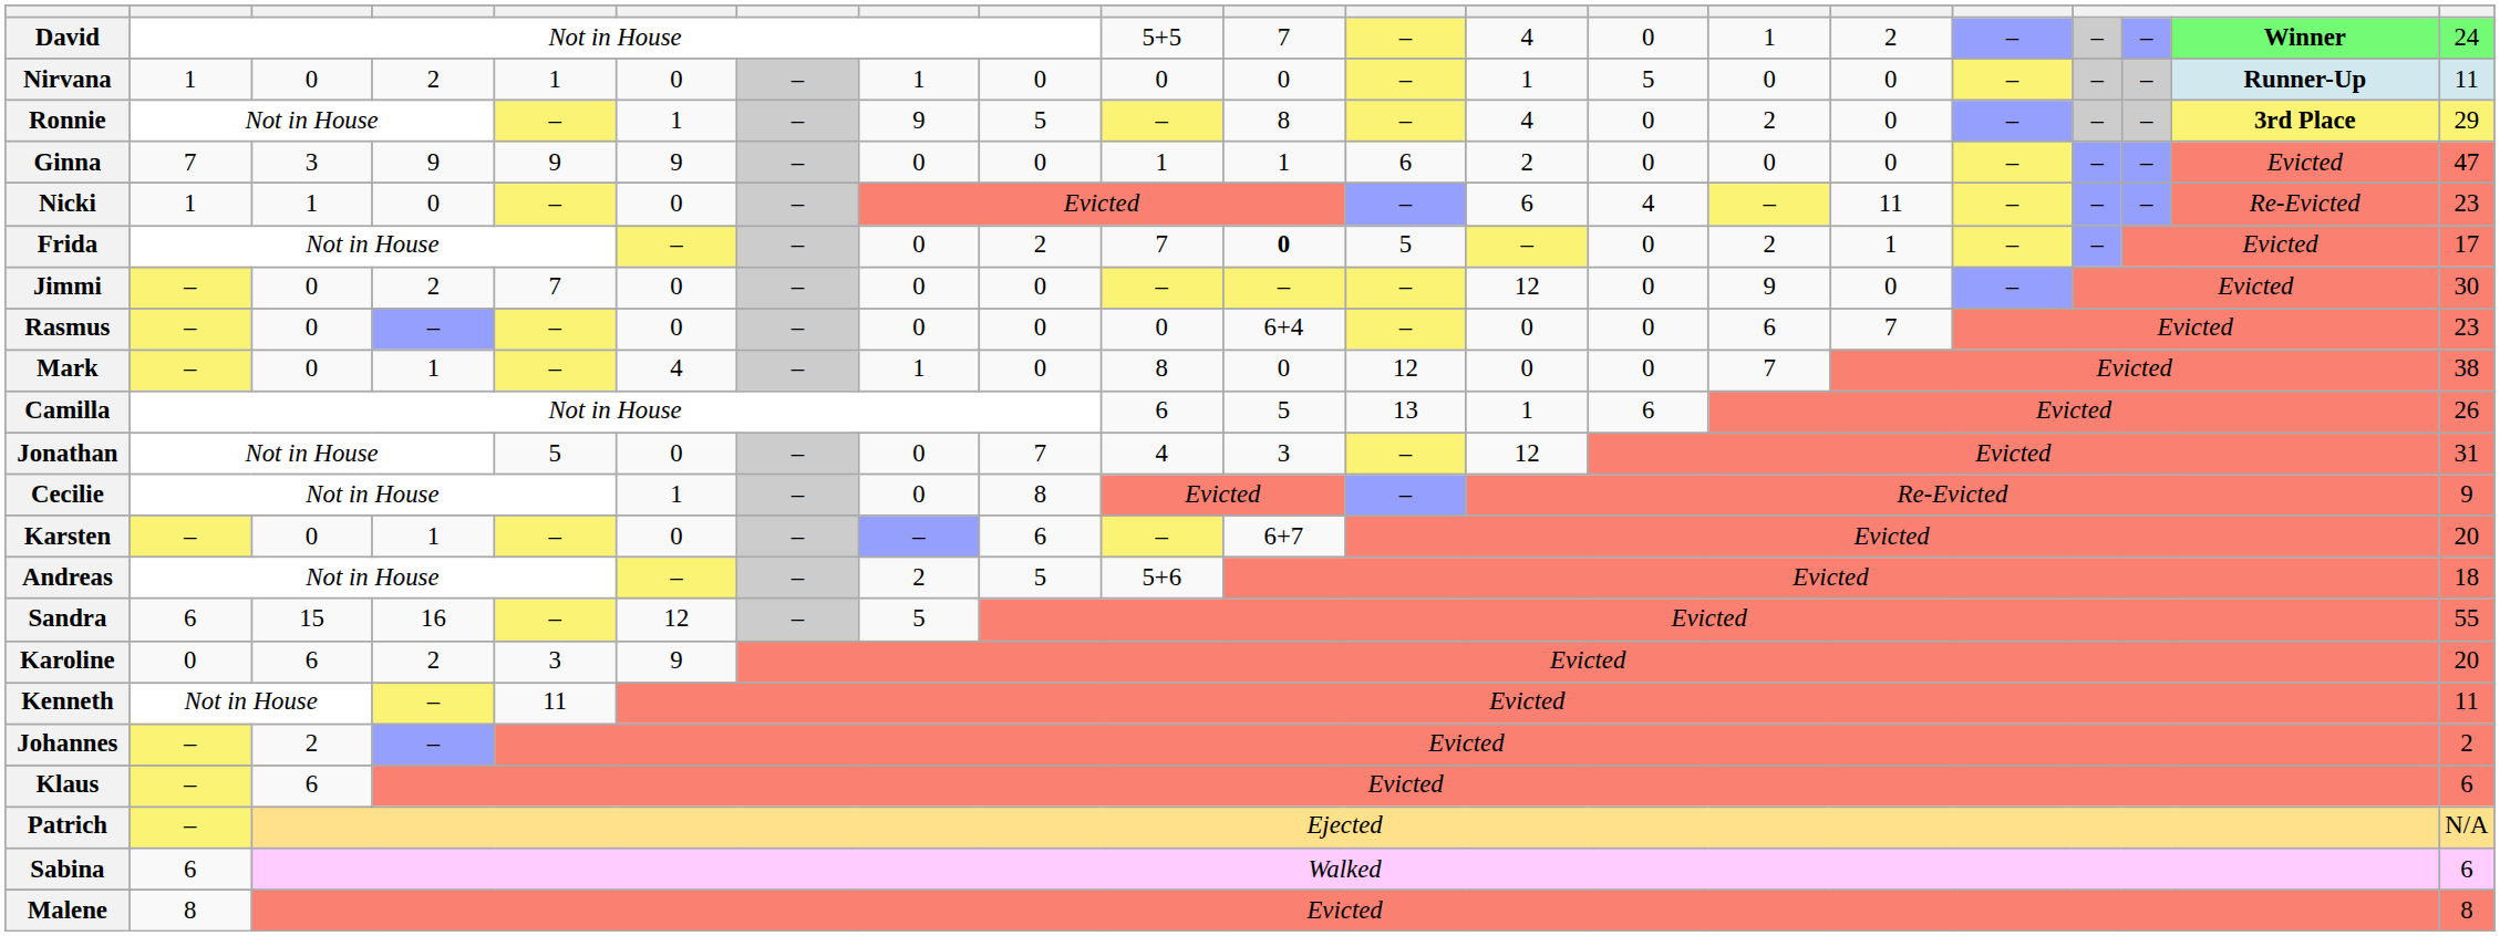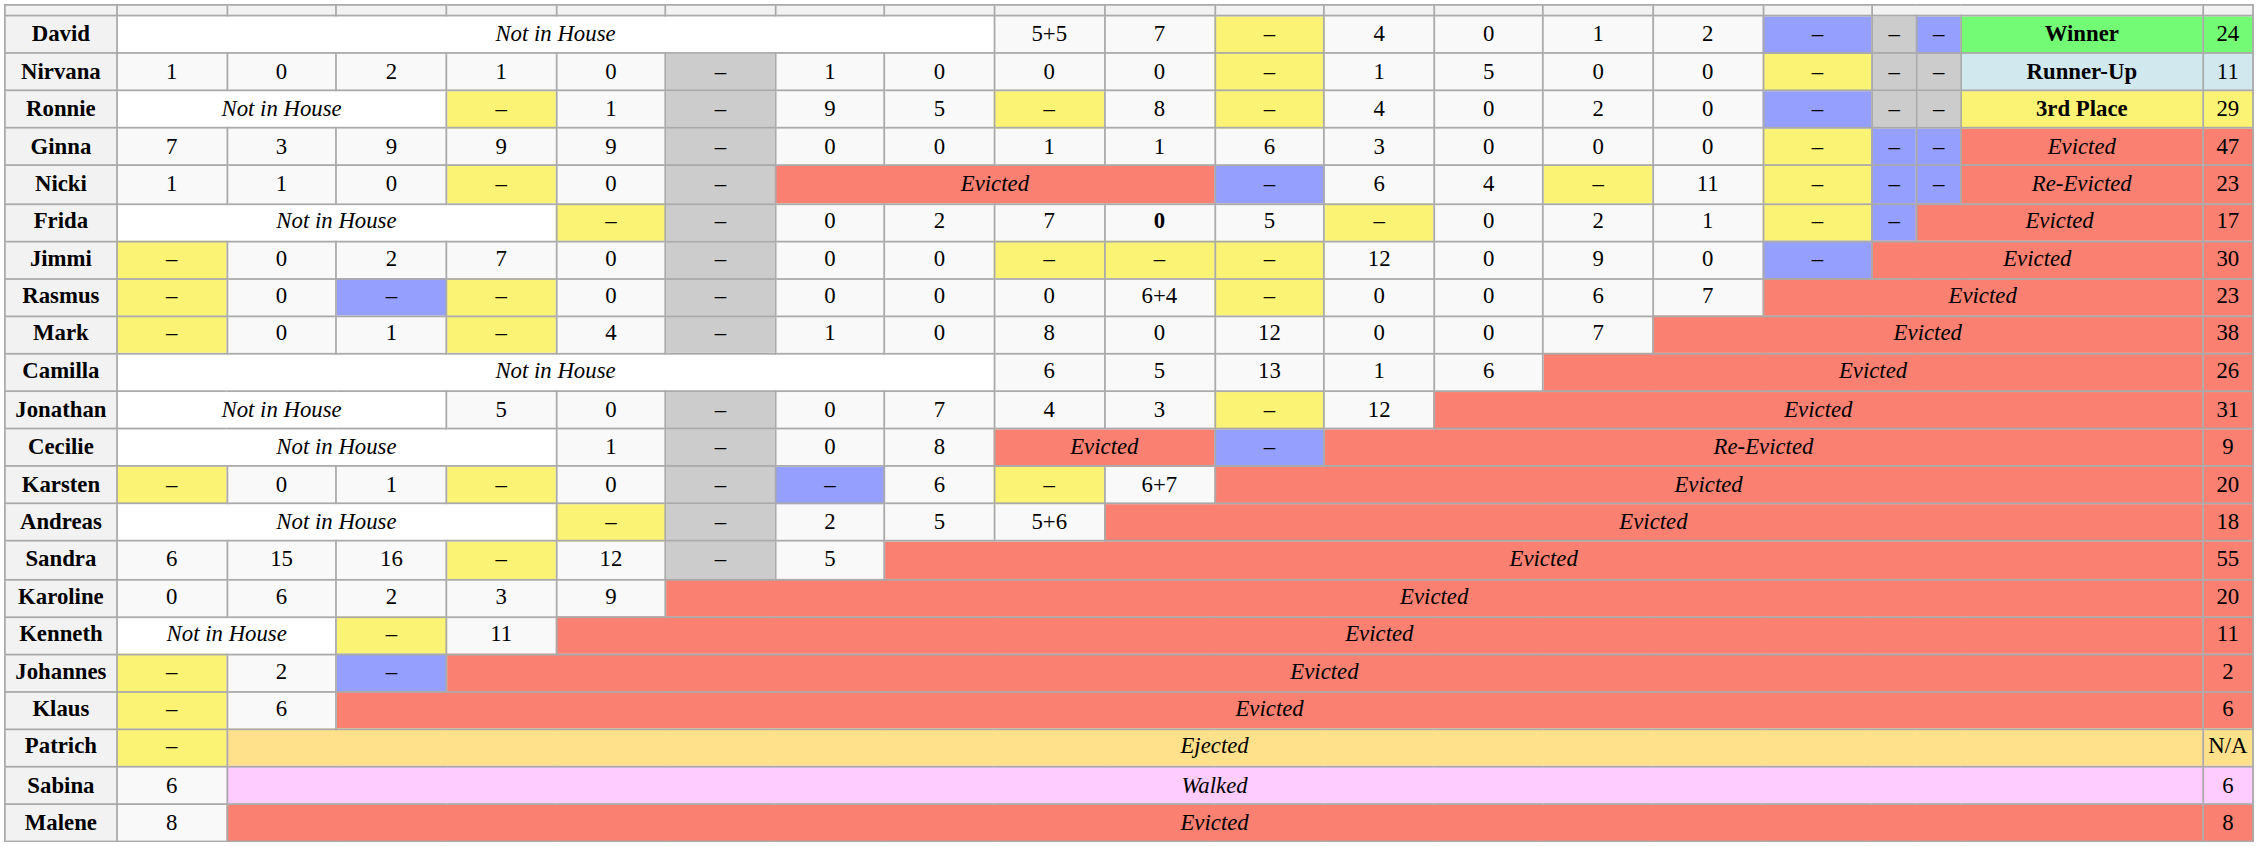Ginna | column 13: 2 -> 3
